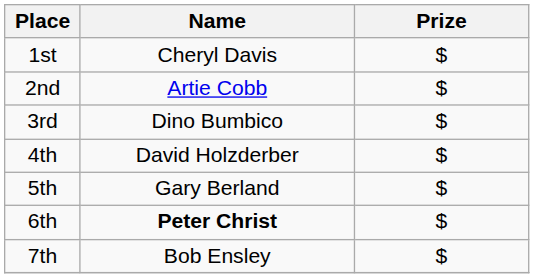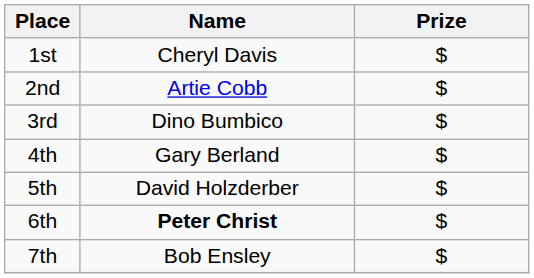4th | Name: David Holzderber -> Gary Berland
5th | Name: Gary Berland -> David Holzderber
